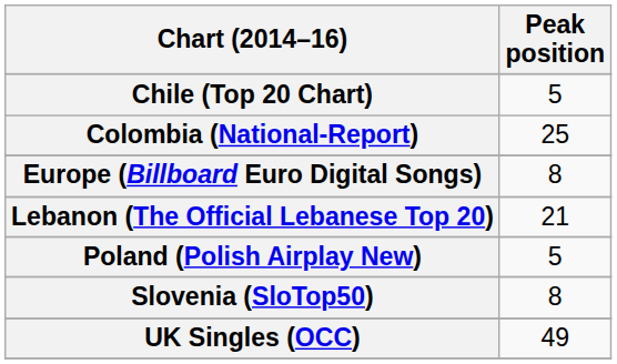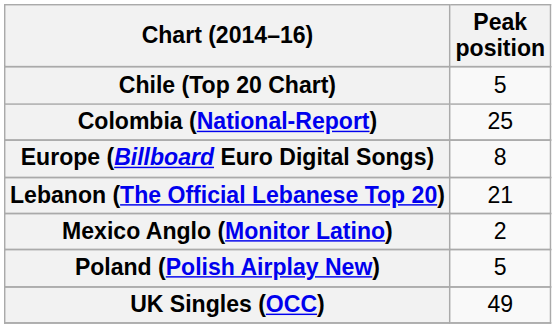+ row: Mexico Anglo (Monitor Latino) | 2
- row: Slovenia (SloTop50) | 8
